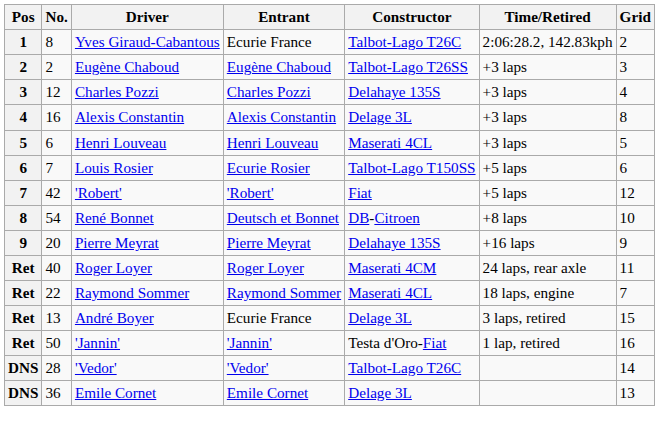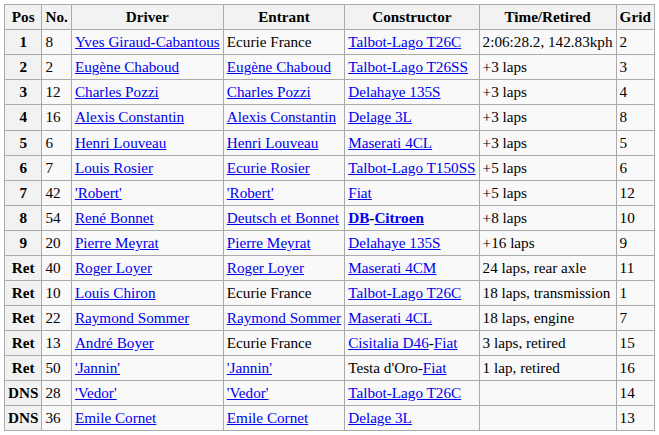René Bonnet | Constructor: normal -> bold
+ row: Ret | 10 | Louis Chiron | Ecurie France | Talbot-Lago T26C | 18 laps, transmission | 1
André Boyer | Constructor: Delage 3L -> Cisitalia D46-Fiat
